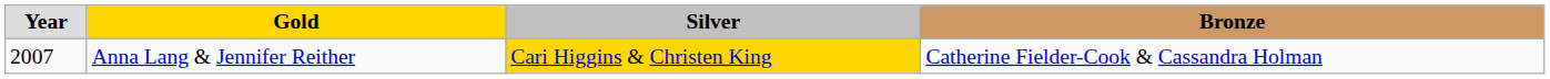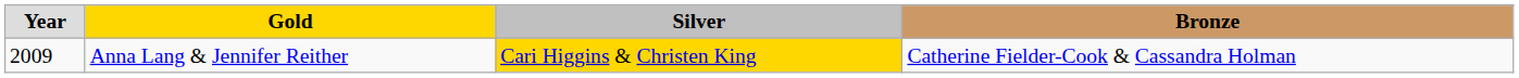Anna Lang & Jennifer Reither | Year: 2007 -> 2009
